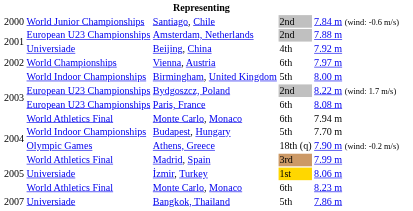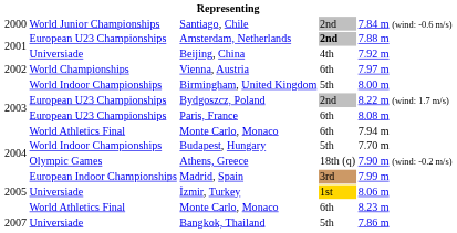Amsterdam, Netherlands | column 4: normal -> bold
Madrid, Spain | column 2: World Athletics Final -> European Indoor Championships
